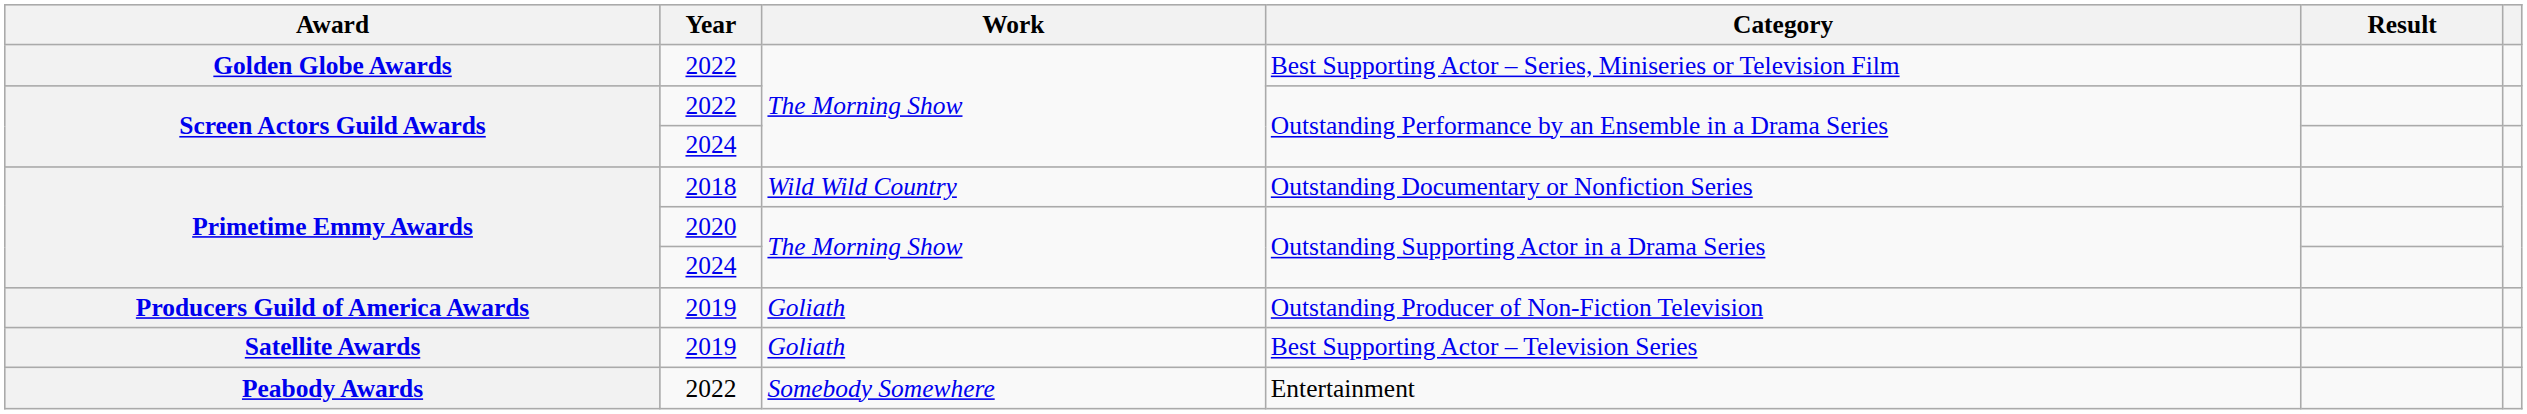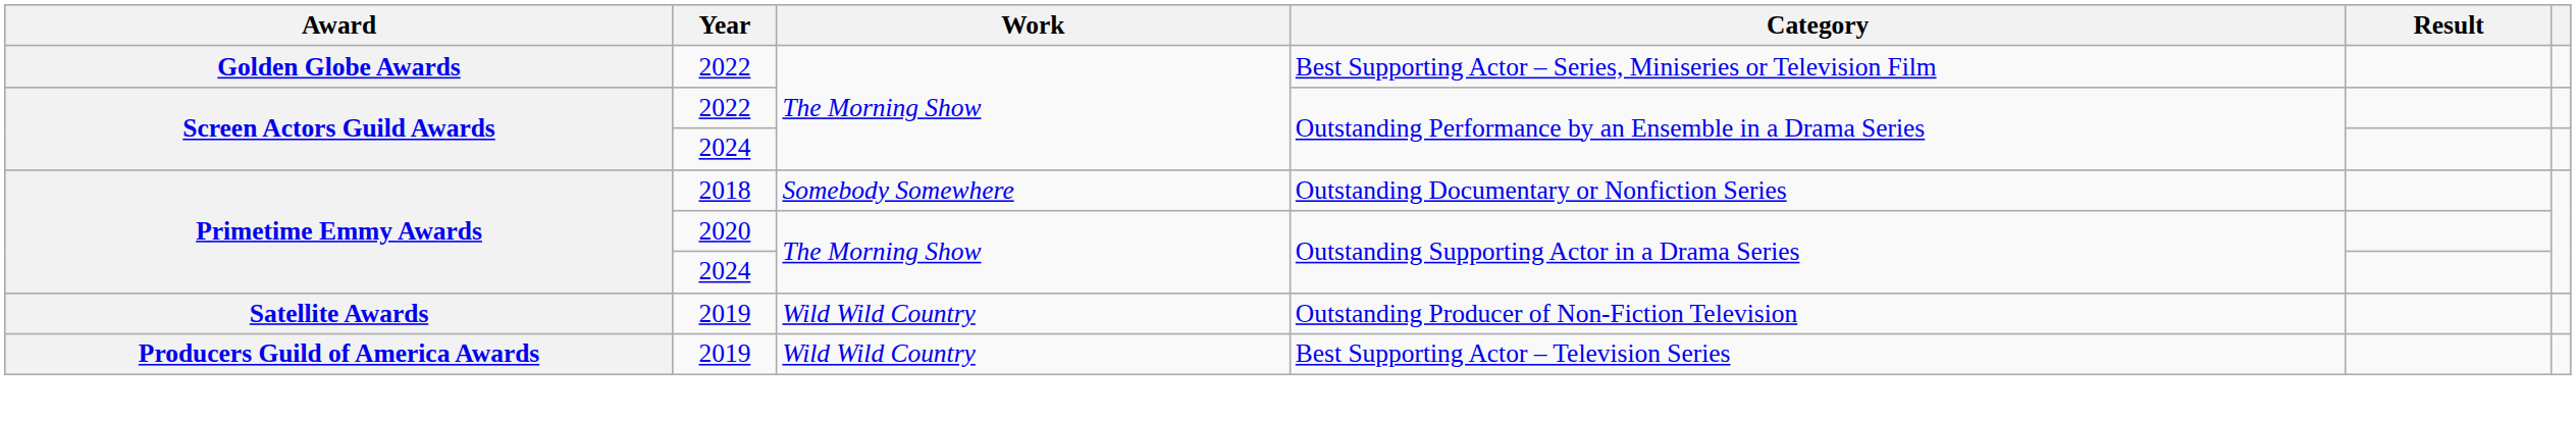Outstanding Documentary or Nonfiction Series | Work: Wild Wild Country -> Somebody Somewhere
Outstanding Producer of Non-Fiction Television | Award: Producers Guild of America Awards -> Satellite Awards
Outstanding Producer of Non-Fiction Television | Work: Goliath -> Wild Wild Country
Best Supporting Actor – Television Series | Award: Satellite Awards -> Producers Guild of America Awards
Best Supporting Actor – Television Series | Work: Goliath -> Wild Wild Country
- row: Peabody Awards | 2022 | Somebody Somewhere | Entertainment
